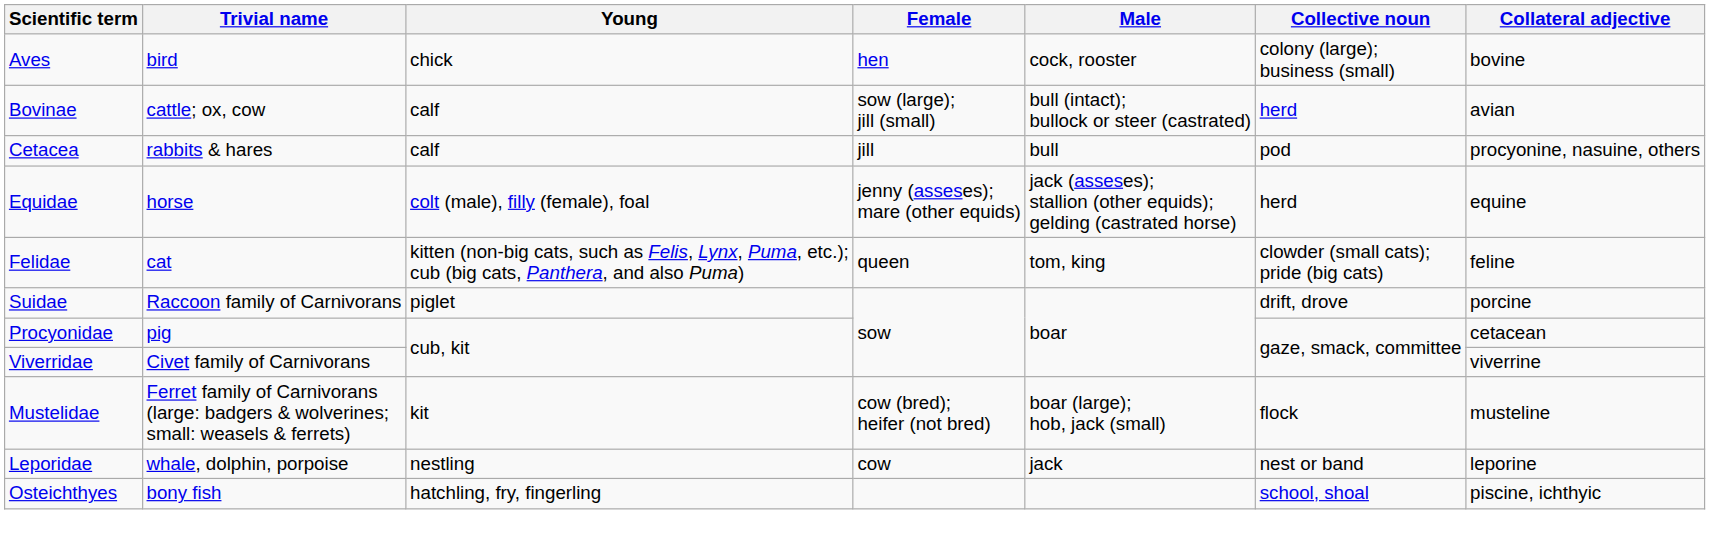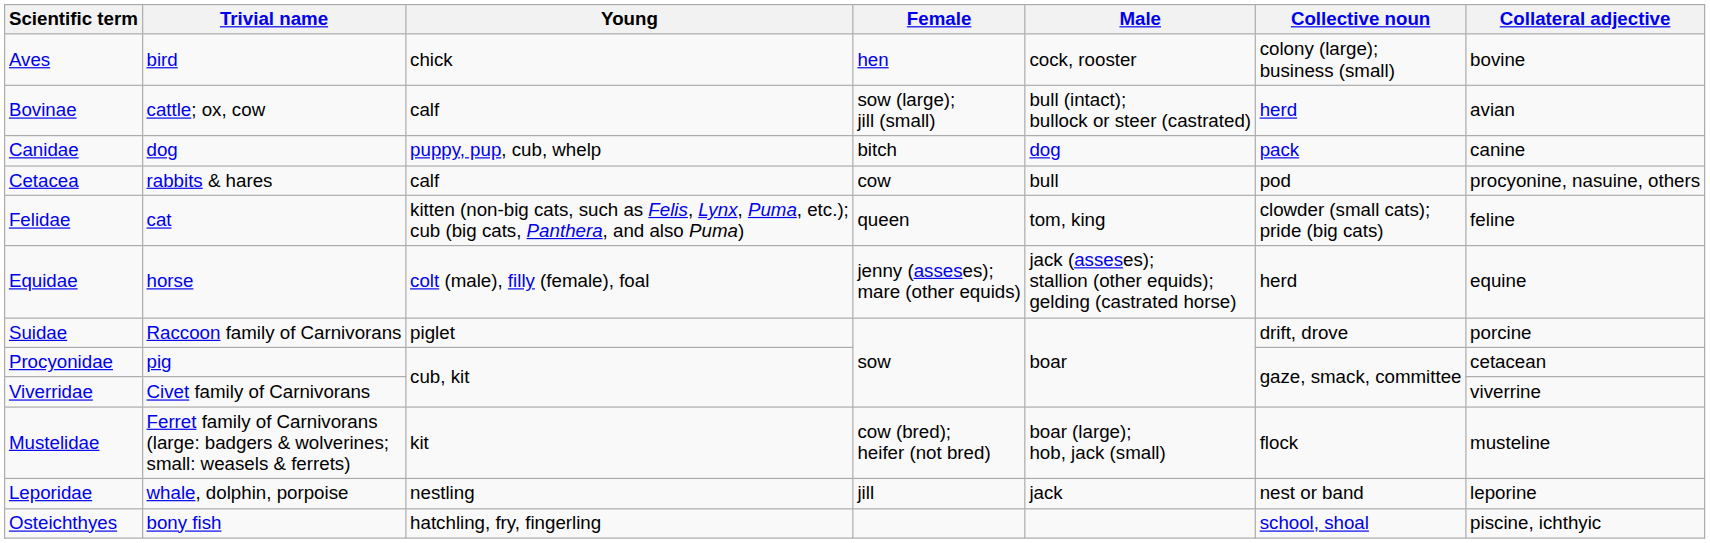+ row: Canidae | dog | puppy, pup, cub, whelp | bitch | dog | pack | canine
Cetacea | Female: jill -> cow
rows swapped: Equidae <-> Felidae
Leporidae | Female: cow -> jill
